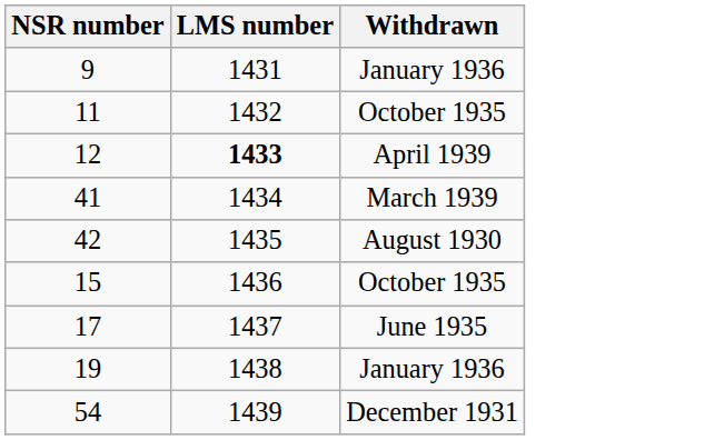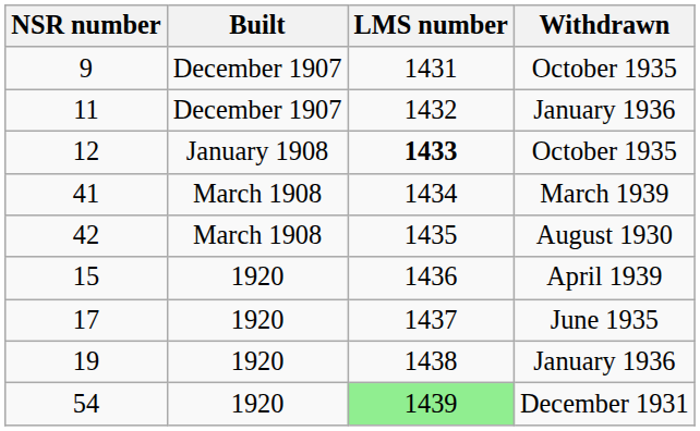+ column: Built | December 1907 | December 1907 | January 1908 | March 1908 | March 1908 | 1920 | 1920 | 1920 | 1920
9 | Withdrawn: January 1936 -> October 1935
11 | Withdrawn: October 1935 -> January 1936
12 | Withdrawn: April 1939 -> October 1935
15 | Withdrawn: October 1935 -> April 1939
54 | LMS number: no background -> lightgreen background
